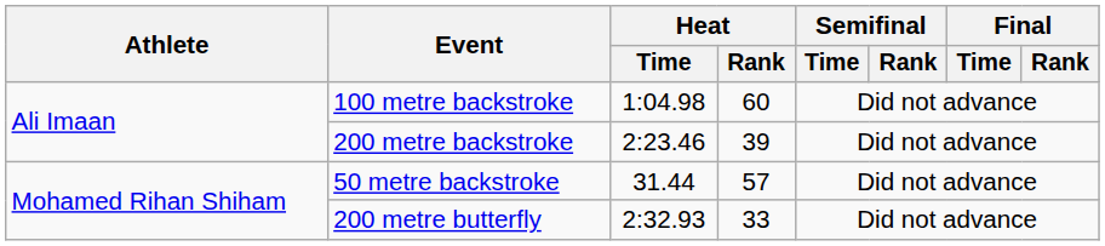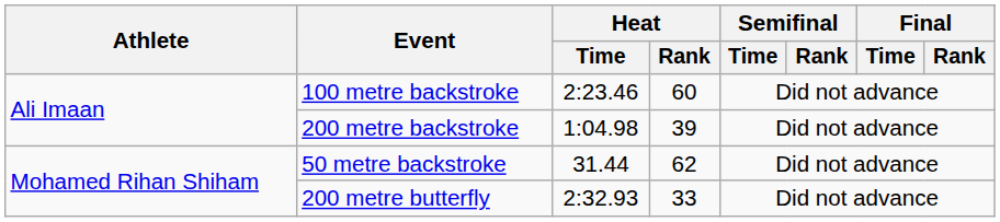100 metre backstroke | Heat / Time: 1:04.98 -> 2:23.46
200 metre backstroke | Heat / Time: 2:23.46 -> 1:04.98
50 metre backstroke | Heat / Rank: 57 -> 62
